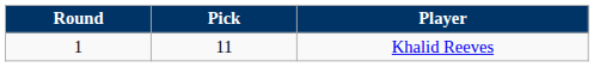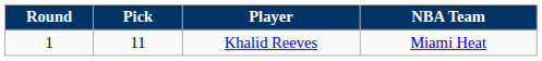+ column: NBA Team | Miami Heat
